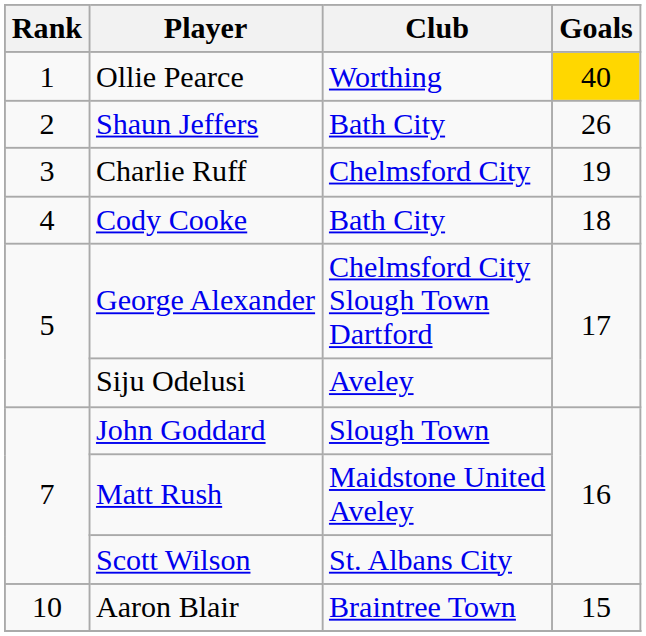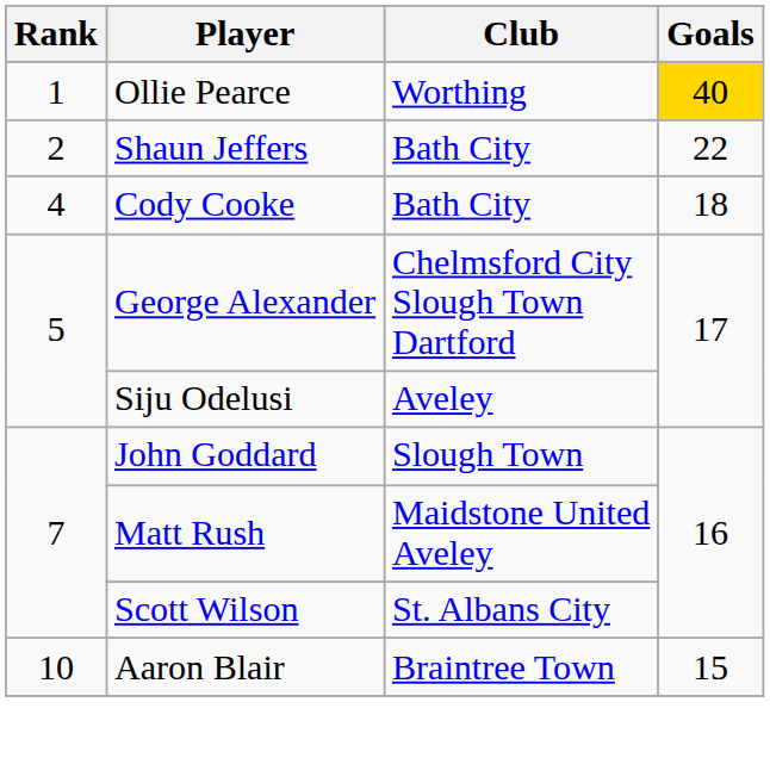Shaun Jeffers | Goals: 26 -> 22
- row: 3 | Charlie Ruff | Chelmsford City | 19
